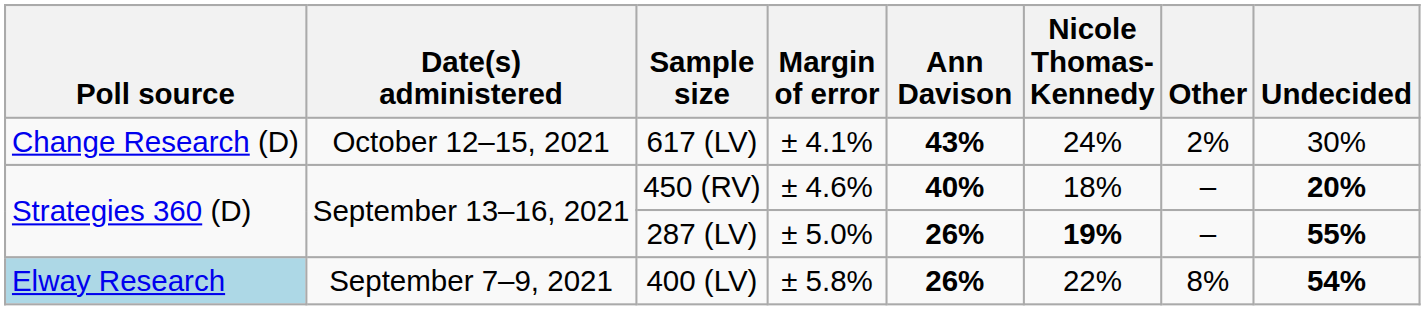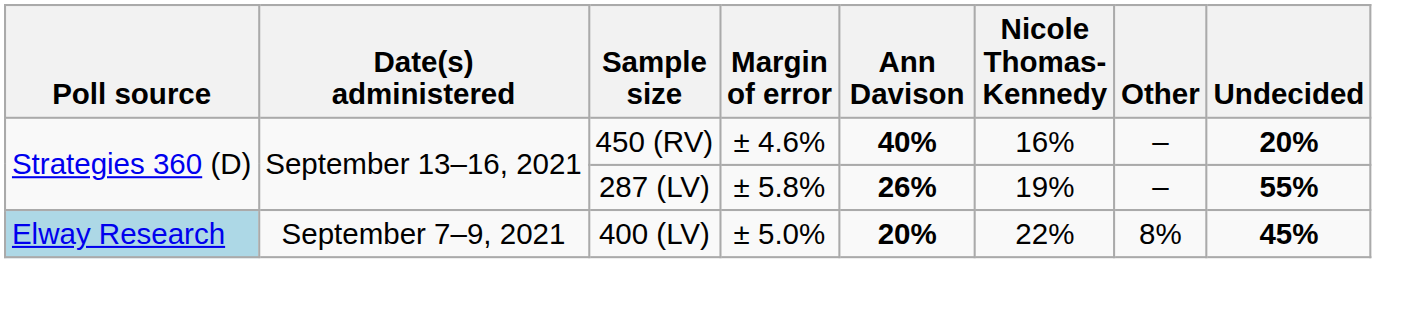- row: Change Research (D) | October 12–15, 2021 | 617 (LV) | ± 4.1% | 43% | 24% | 2% | 30%
450 (RV) | Nicole Thomas-Kennedy: 18% -> 16%
287 (LV) | Margin of error: ± 5.0% -> ± 5.8%
287 (LV) | Nicole Thomas-Kennedy: bold -> normal
400 (LV) | Margin of error: ± 5.8% -> ± 5.0%
400 (LV) | Ann Davison: 26% -> 20%
400 (LV) | Undecided: 54% -> 45%
